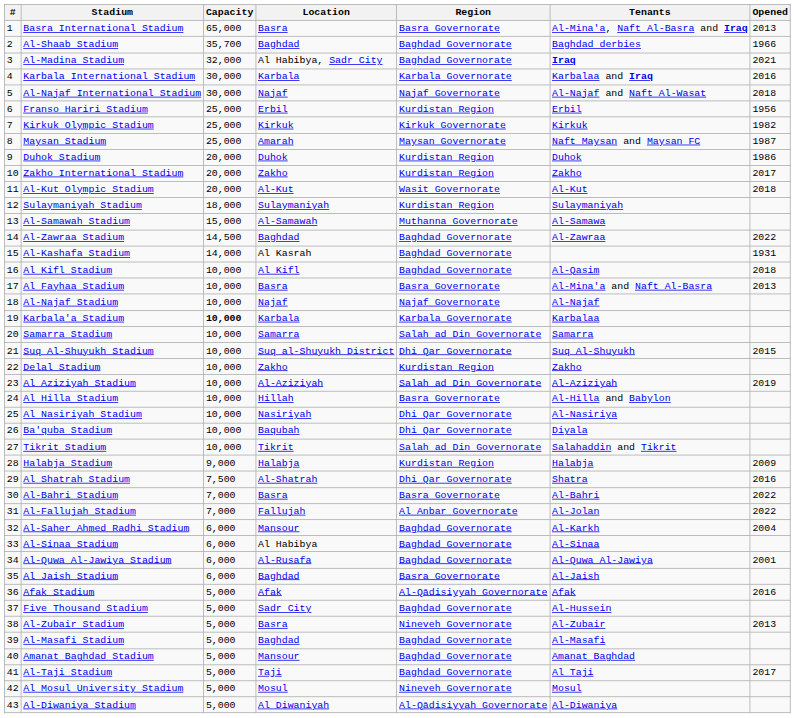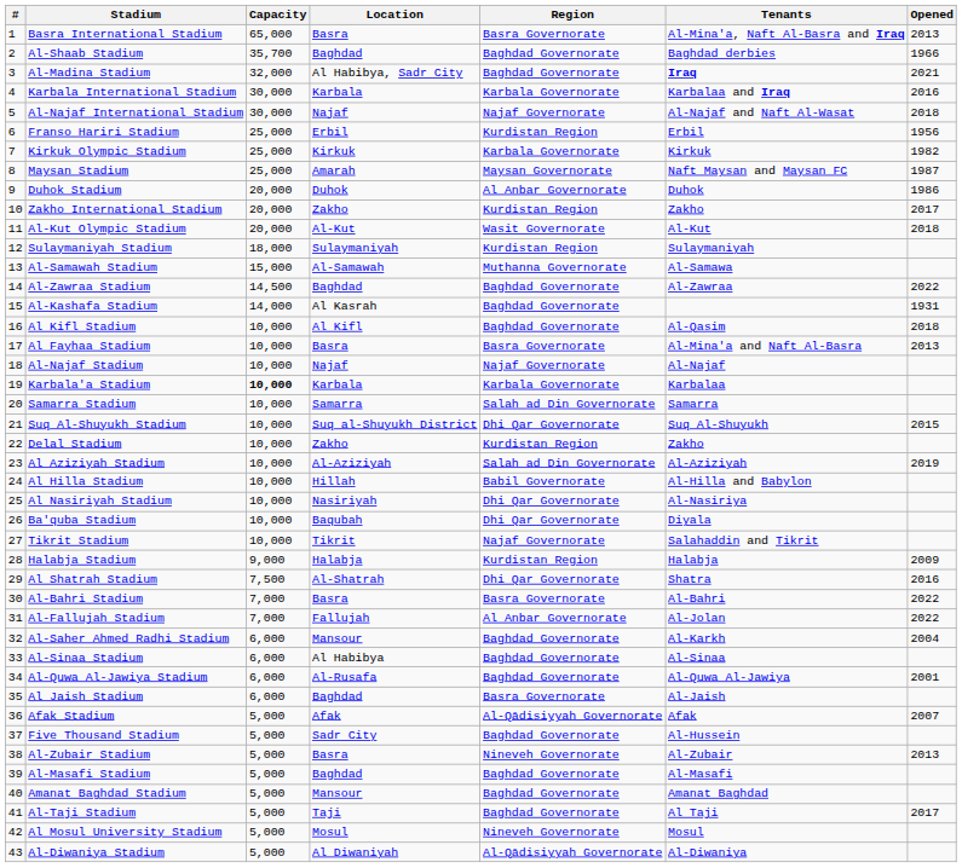Kirkuk Olympic Stadium | Region: Kirkuk Governorate -> Karbala Governorate
Duhok Stadium | Region: Kurdistan Region -> Al Anbar Governorate
Al Hilla Stadium | Region: Basra Governorate -> Babil Governorate
Tikrit Stadium | Region: Salah ad Din Governorate -> Najaf Governorate
Afak Stadium | Opened: 2016 -> 2007
